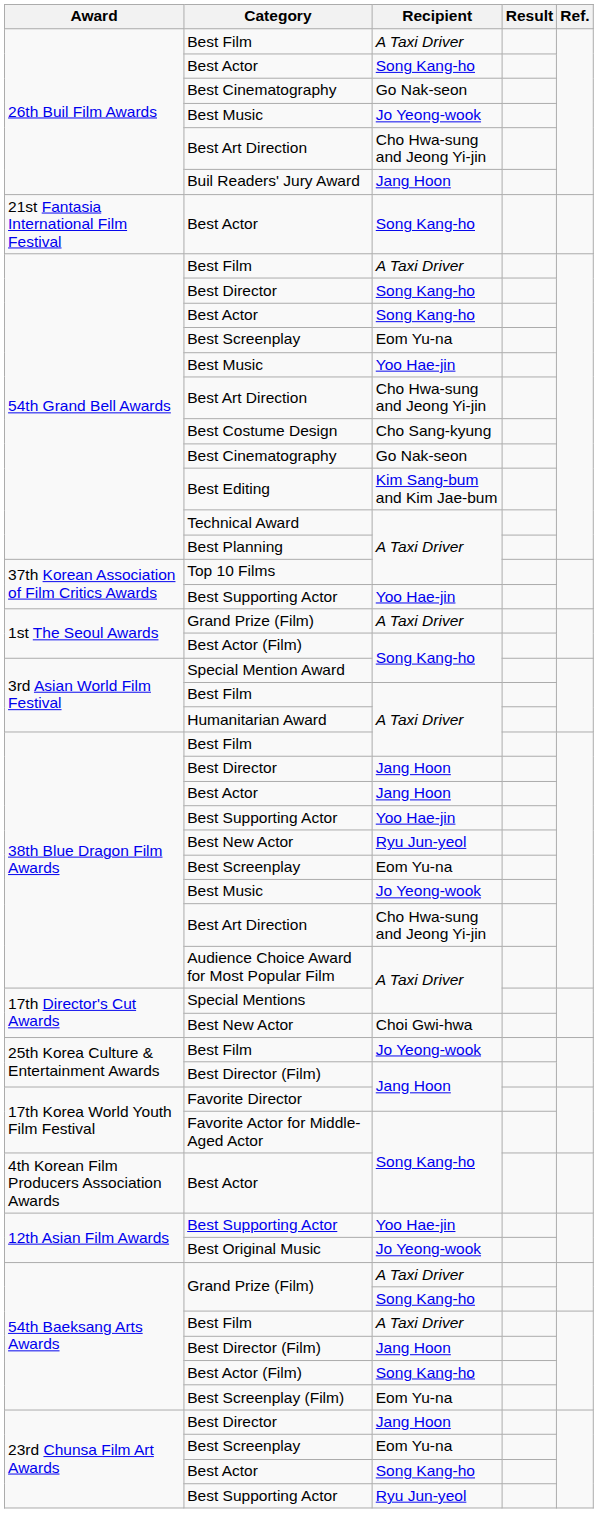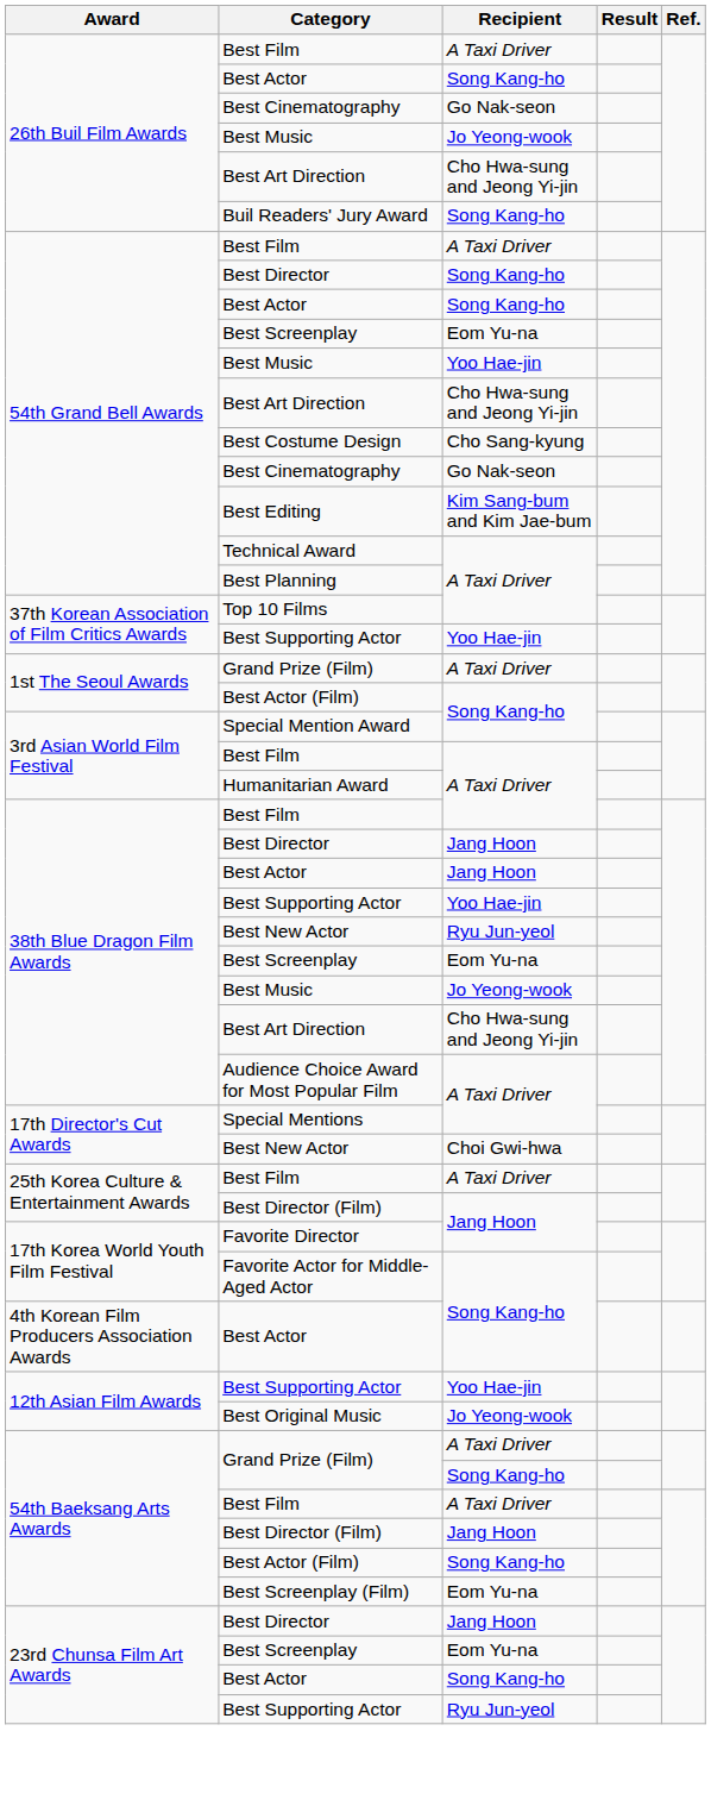Buil Readers' Jury Award | Recipient: Jang Hoon -> Song Kang-ho
- row: 21st Fantasia International Film Festival | Best Actor | Song Kang-ho
25th Korea Culture & Entertainment Awards / Best Film | Recipient: Jo Yeong-wook -> A Taxi Driver
